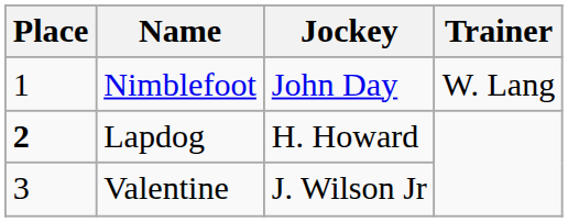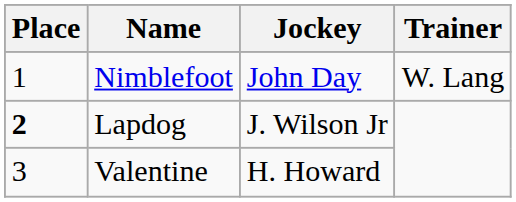Lapdog | Jockey: H. Howard -> J. Wilson Jr
Valentine | Jockey: J. Wilson Jr -> H. Howard
